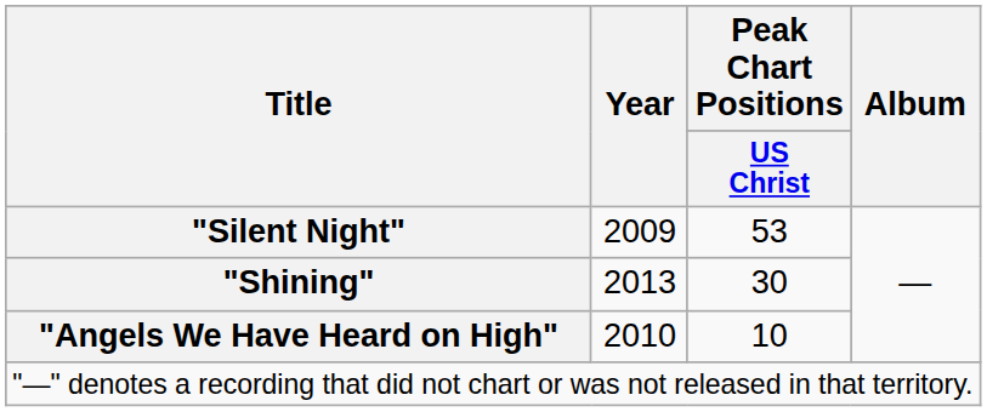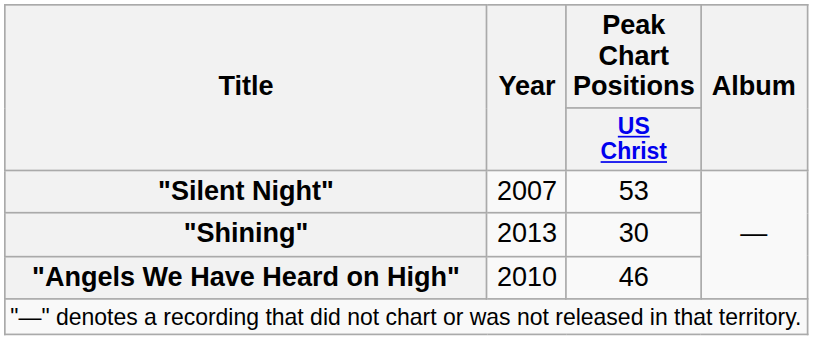"Silent Night" | Year: 2009 -> 2007
"Angels We Have Heard on High" | Peak Chart Positions / US Christ: 10 -> 46
